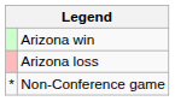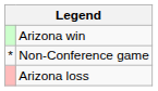rows swapped: Arizona loss <-> Non-Conference game
